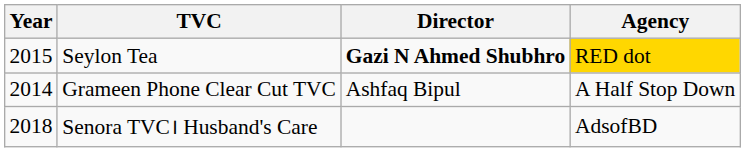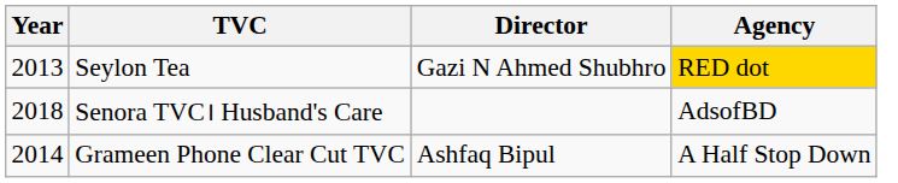Seylon Tea | Year: 2015 -> 2013
Seylon Tea | Director: bold -> normal
rows swapped: Grameen Phone Clear Cut TVC <-> Senora TVC। Husband's Care
